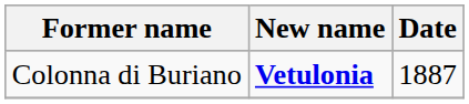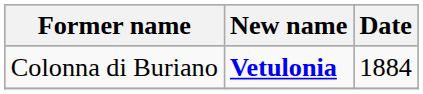Colonna di Buriano | Date: 1887 -> 1884
